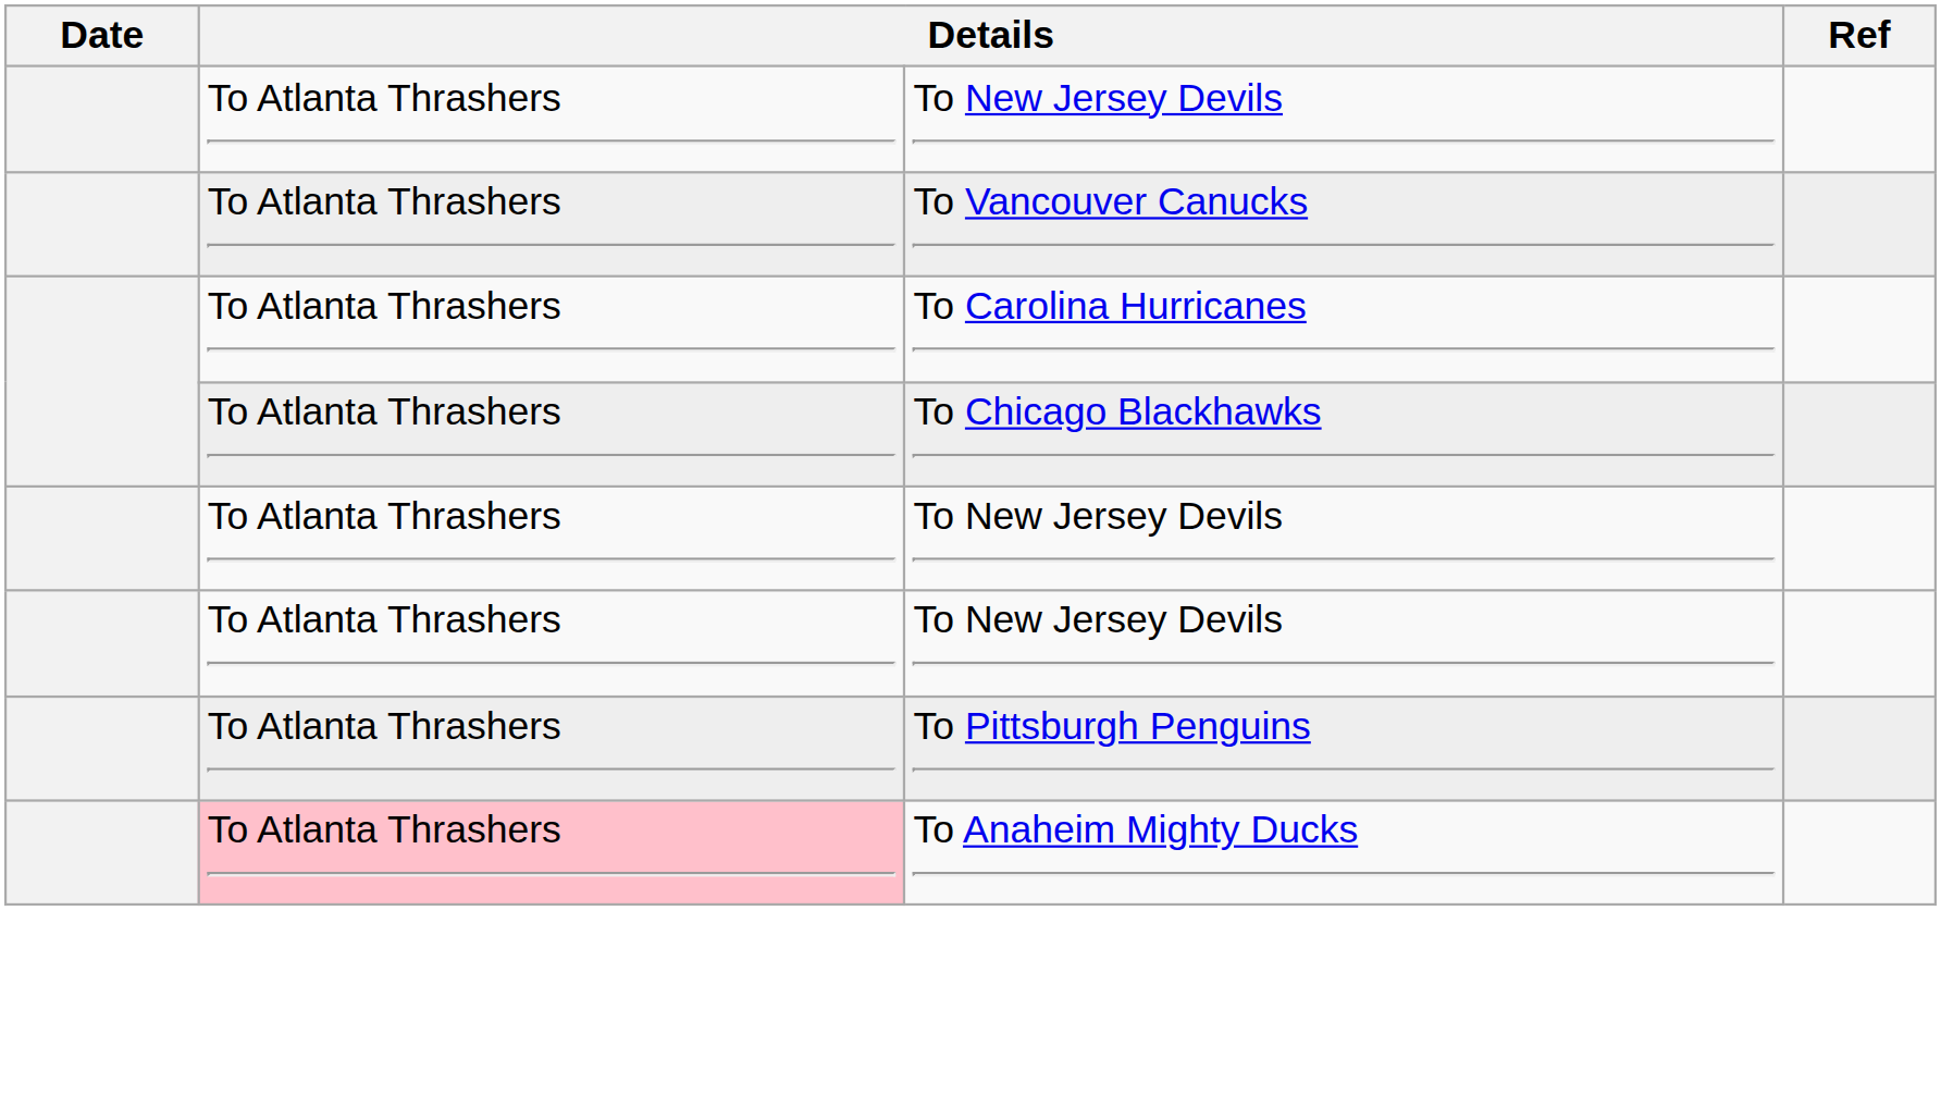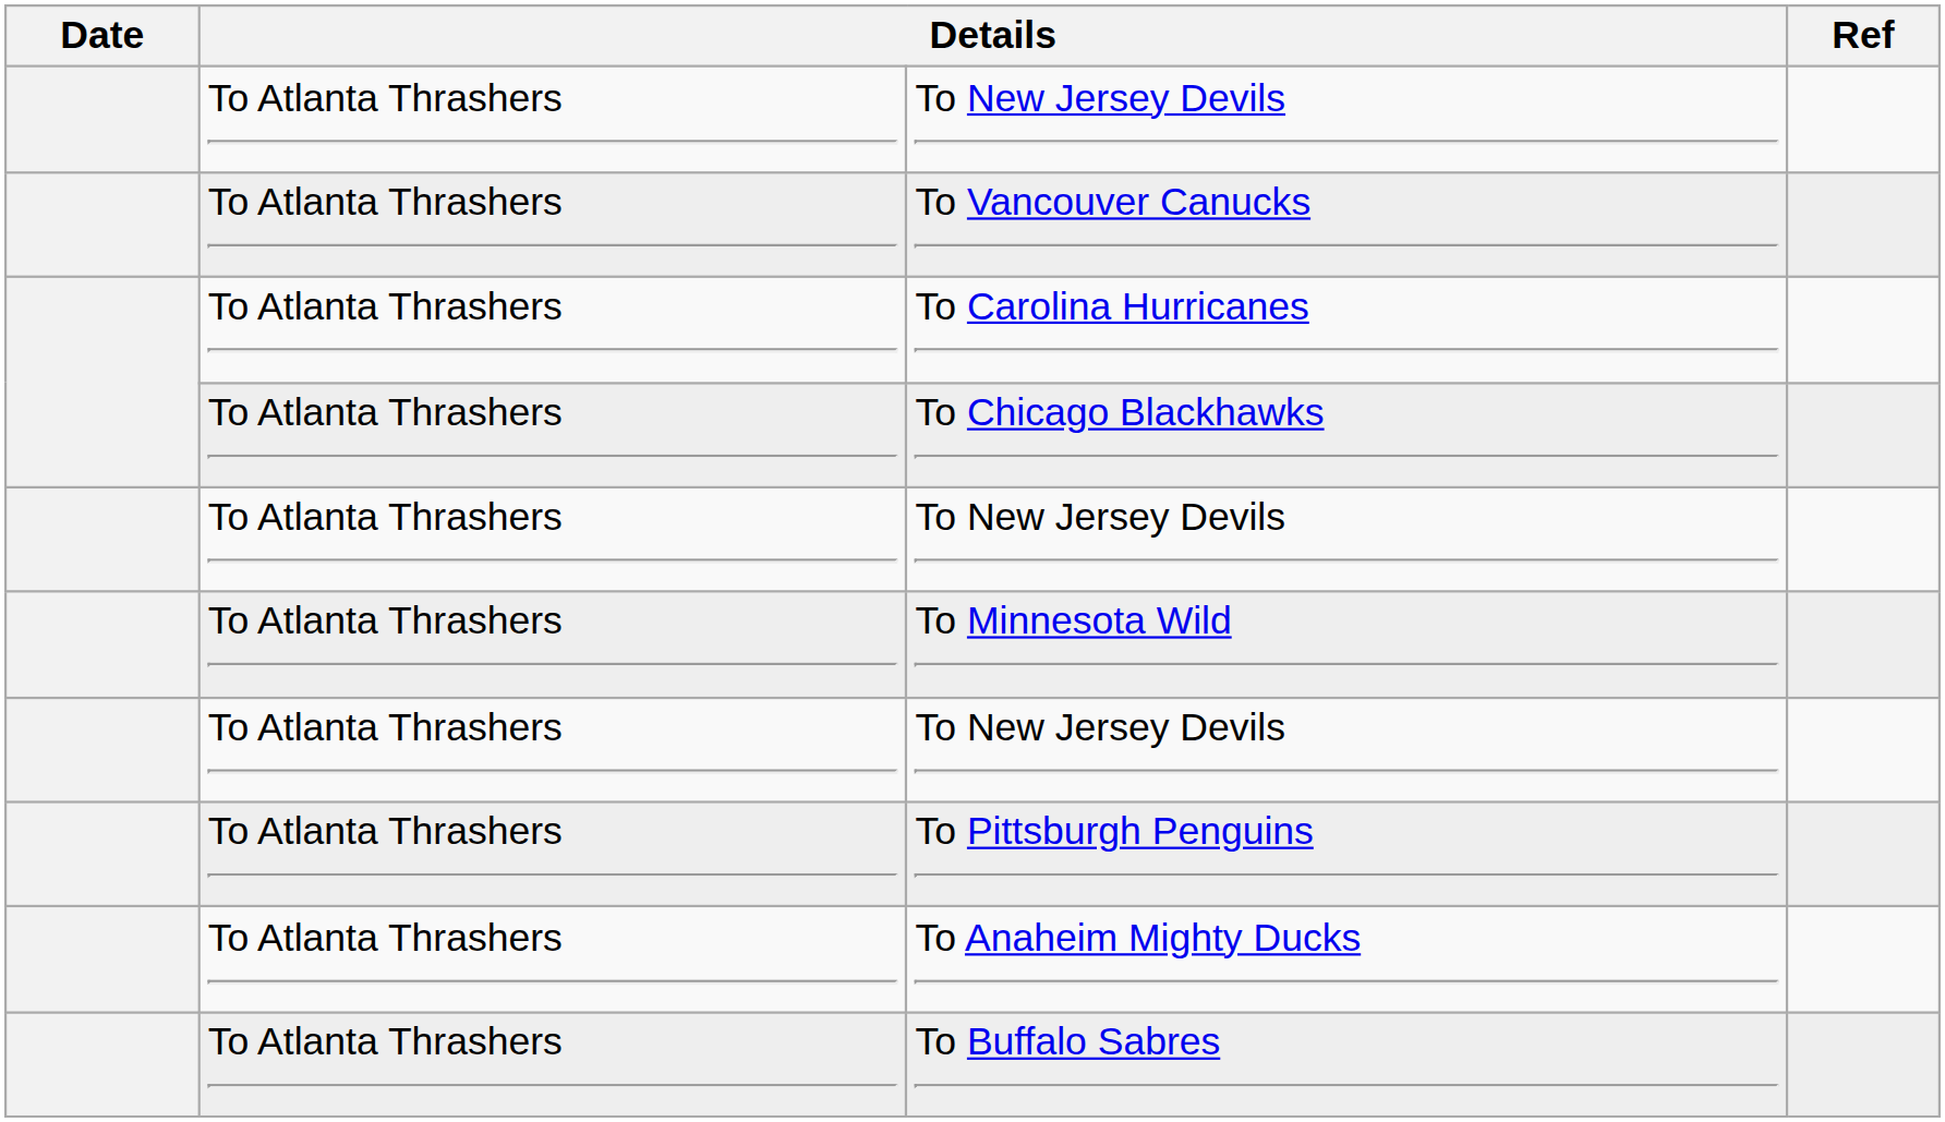+ row: To Atlanta Thrashers | To Minnesota Wild
To Anaheim Mighty Ducks | column 2: pink background -> no background
+ row: To Atlanta Thrashers | To Buffalo Sabres
